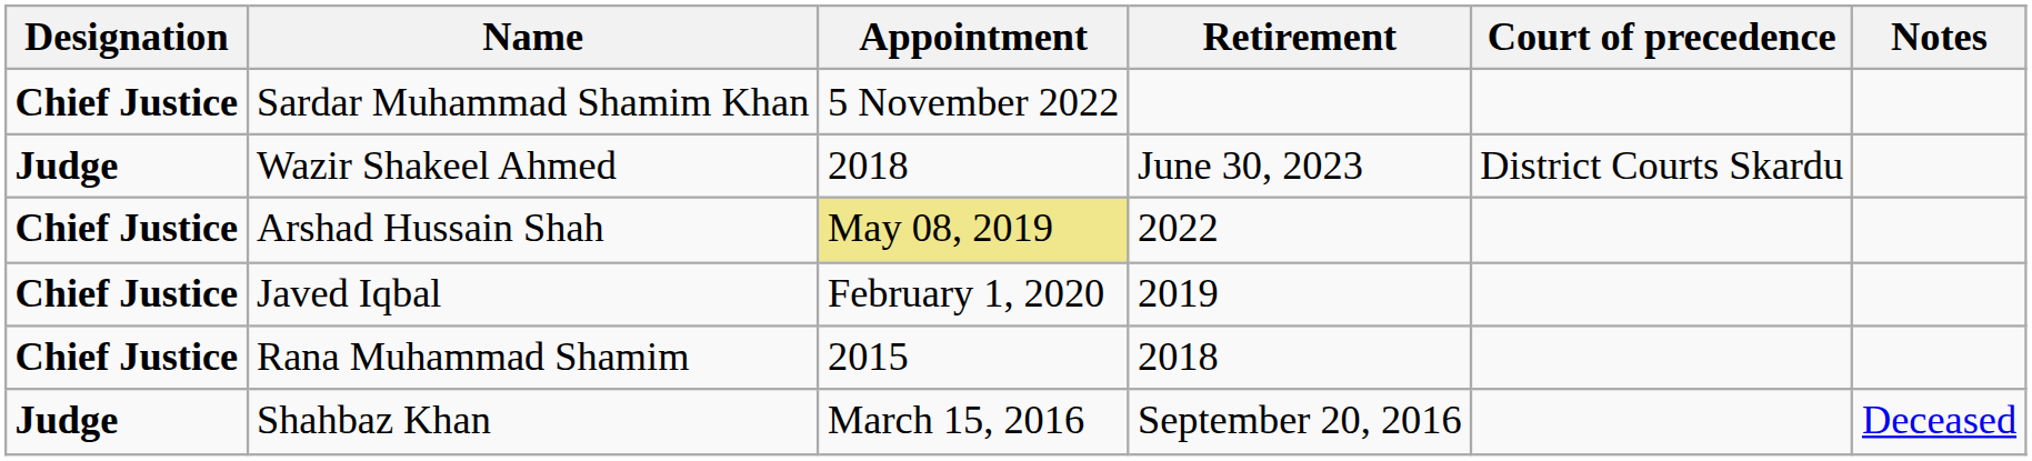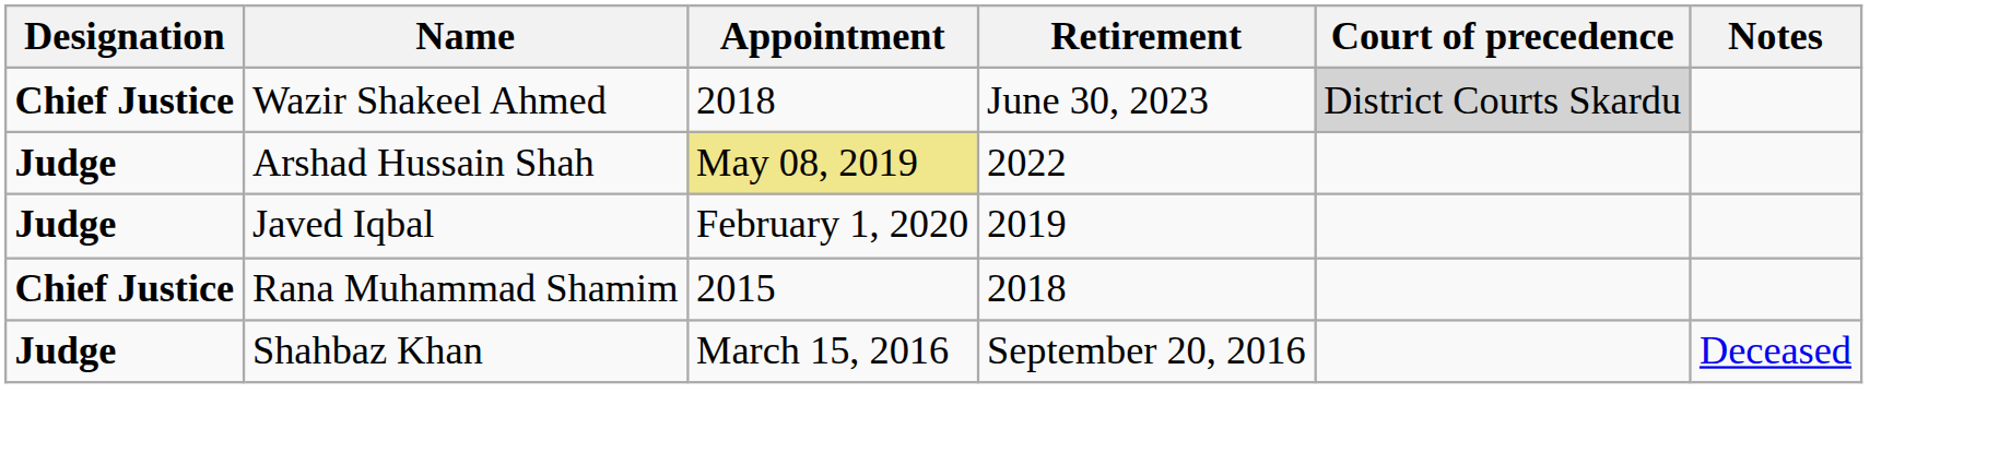- row: Chief Justice | Sardar Muhammad Shamim Khan | 5 November 2022
Wazir Shakeel Ahmed | Designation: Judge -> Chief Justice
Wazir Shakeel Ahmed | Court of precedence: no background -> lightgrey background
Arshad Hussain Shah | Designation: Chief Justice -> Judge
Javed Iqbal | Designation: Chief Justice -> Judge
